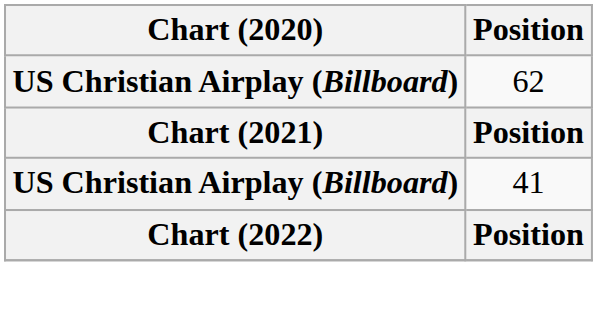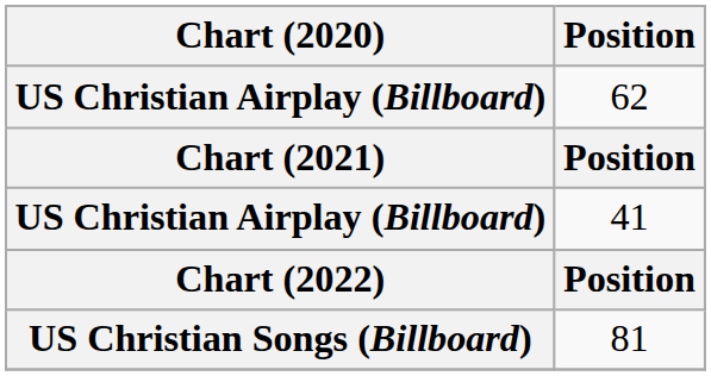+ row: US Christian Songs (Billboard) | 81
